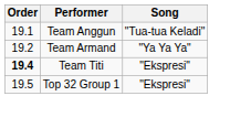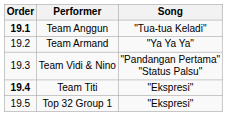Team Anggun | Order: normal -> bold
+ row: 19.3 | Team Vidi & Nino | "Pandangan Pertama" "Status Palsu"
